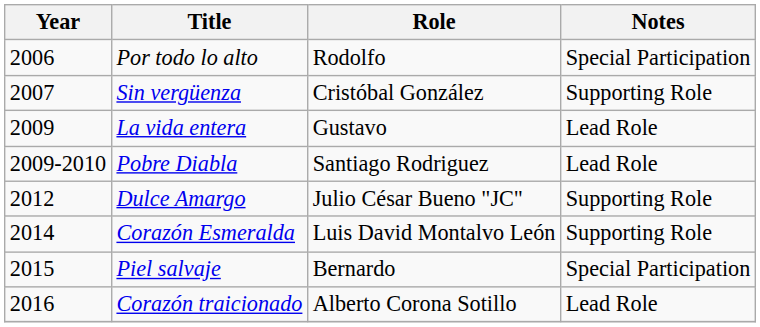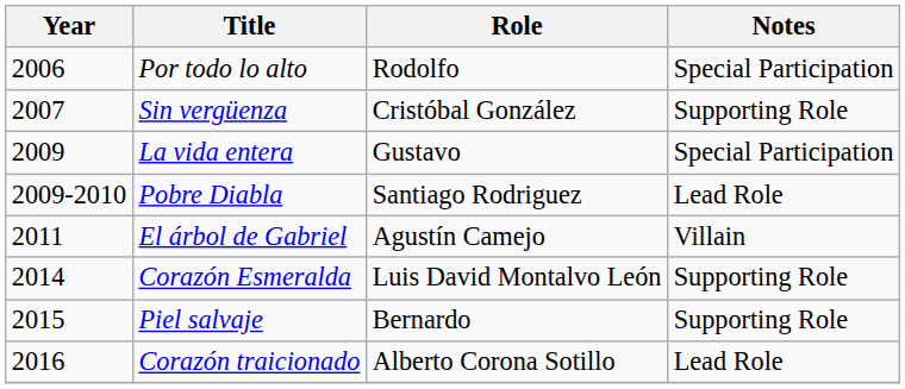La vida entera | Notes: Lead Role -> Special Participation
+ row: 2011 | El árbol de Gabriel | Agustín Camejo | Villain
- row: 2012 | Dulce Amargo | Julio César Bueno "JC" | Supporting Role
Piel salvaje | Notes: Special Participation -> Supporting Role
